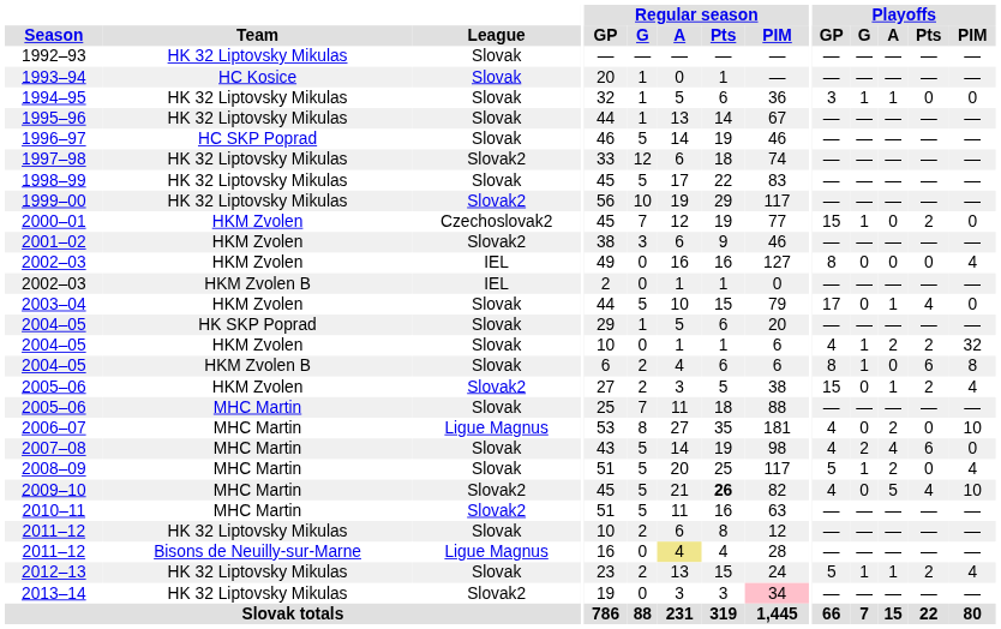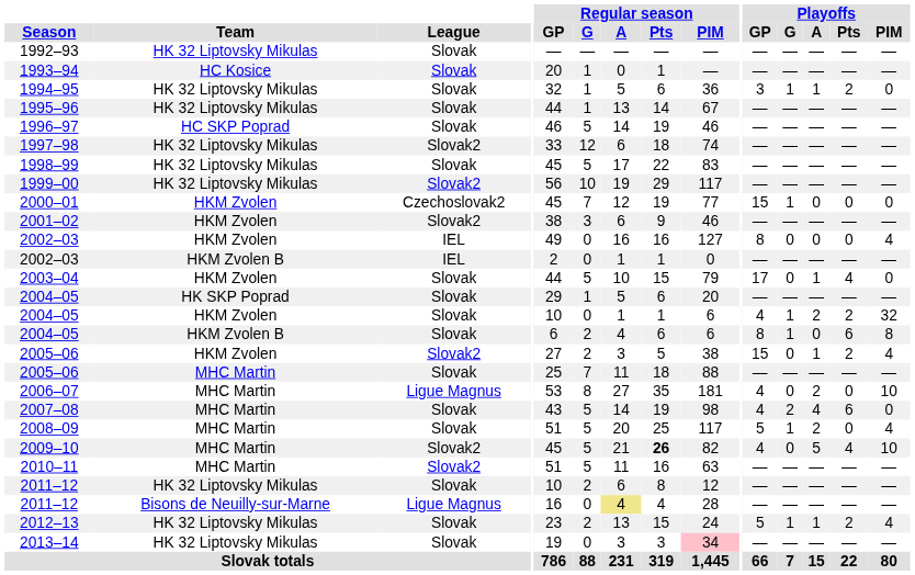1994–95 | Playoffs / Pts: 0 -> 2
2000–01 | Playoffs / Pts: 2 -> 0
2013–14 | League: Slovak2 -> Slovak
